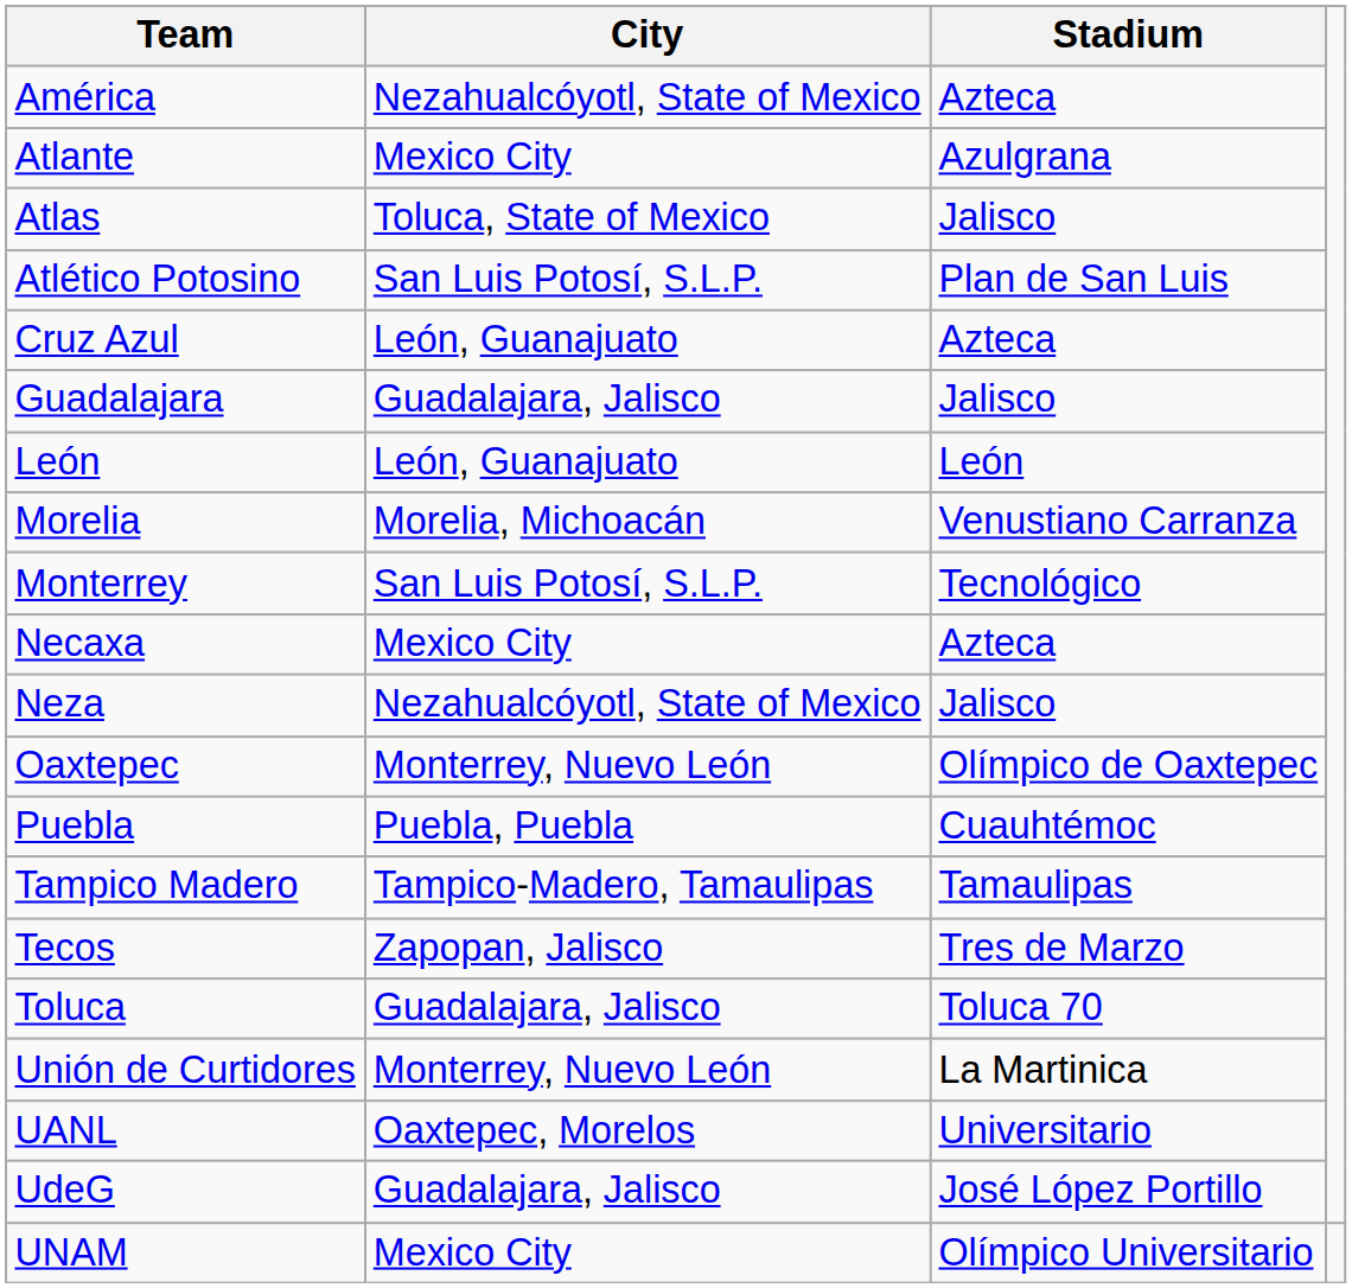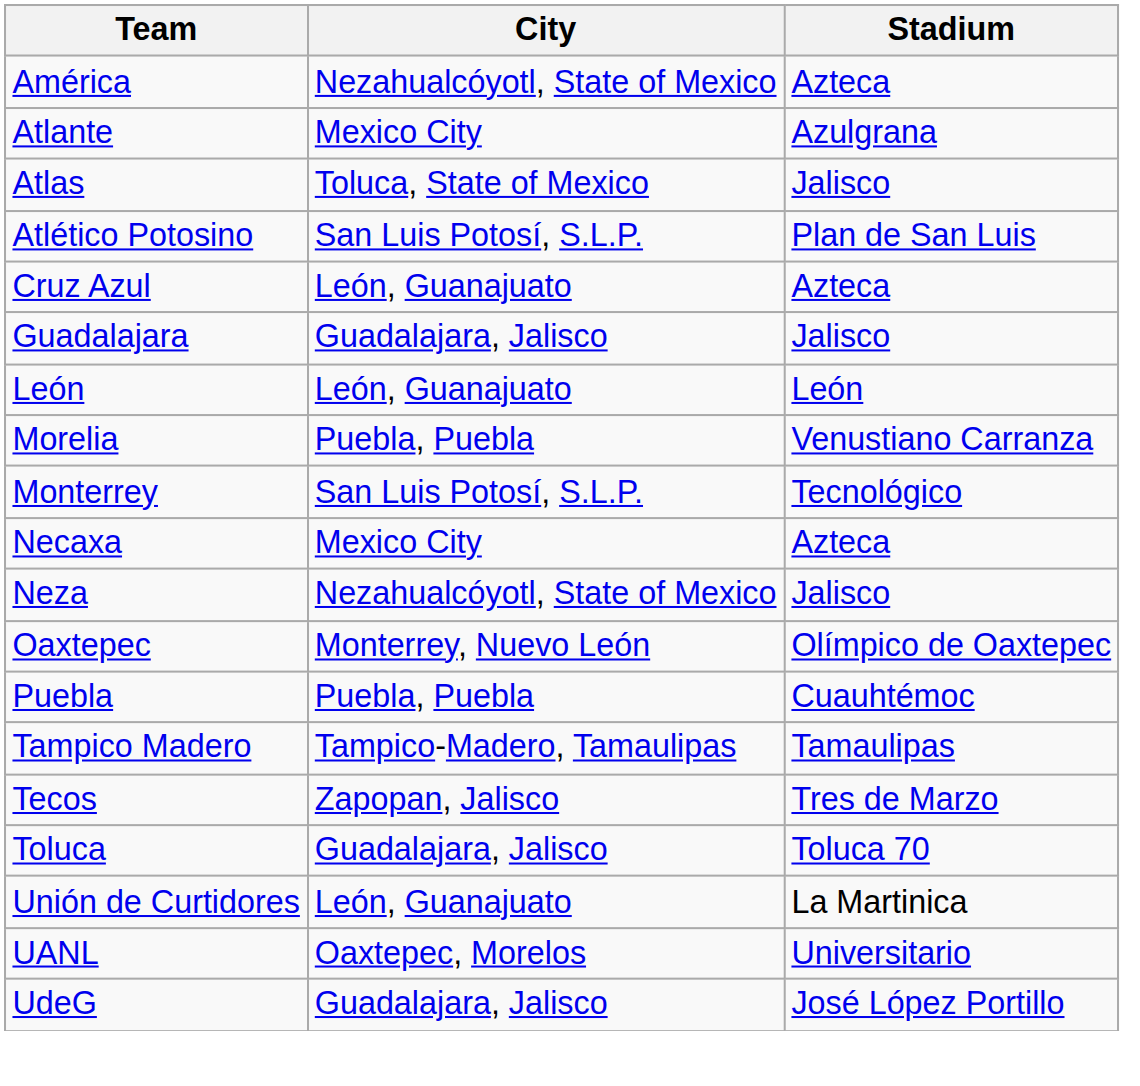Morelia | City: Morelia, Michoacán -> Puebla, Puebla
Unión de Curtidores | City: Monterrey, Nuevo León -> León, Guanajuato
- row: UNAM | Mexico City | Olímpico Universitario
